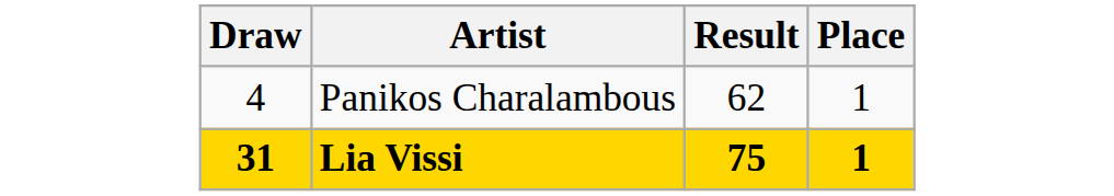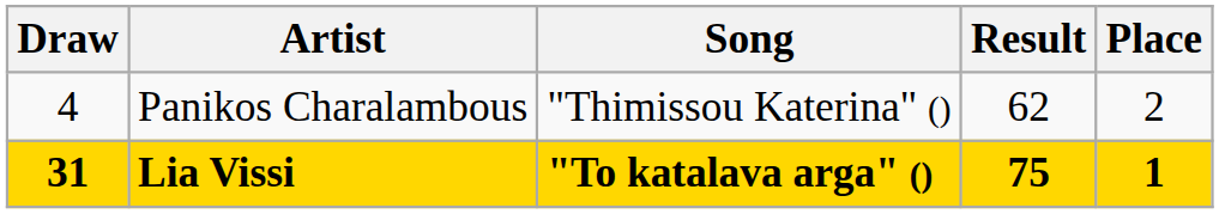+ column: Song | "Thimissou Katerina" () | "To katalava arga" ()
Panikos Charalambous | Place: 1 -> 2
